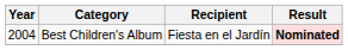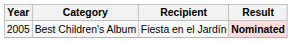Best Children's Album | Year: 2004 -> 2005
